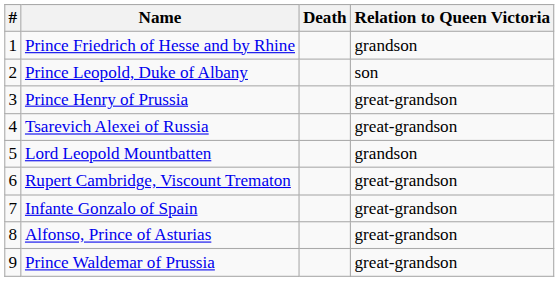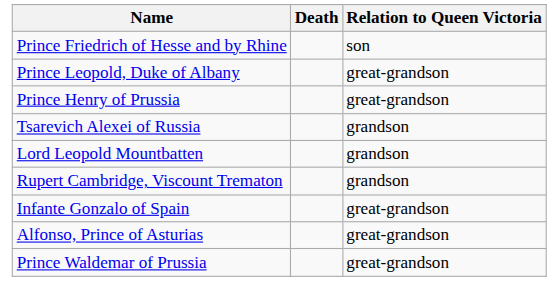- column: # | 1 | 2 | 3 | 4 | 5 | 6 | 7 | 8 | 9
Prince Friedrich of Hesse and by Rhine | Relation to Queen Victoria: grandson -> son
Prince Leopold, Duke of Albany | Relation to Queen Victoria: son -> great-grandson
Tsarevich Alexei of Russia | Relation to Queen Victoria: great-grandson -> grandson
Rupert Cambridge, Viscount Trematon | Relation to Queen Victoria: great-grandson -> grandson
